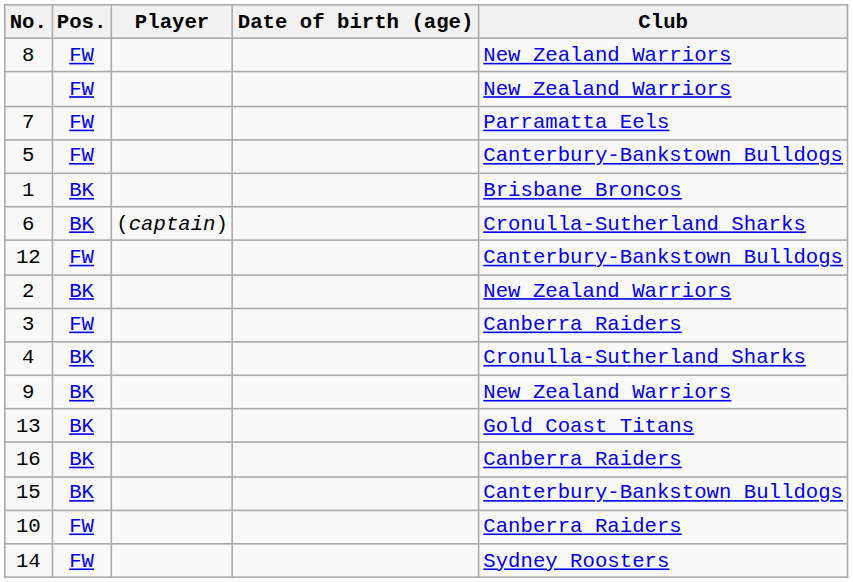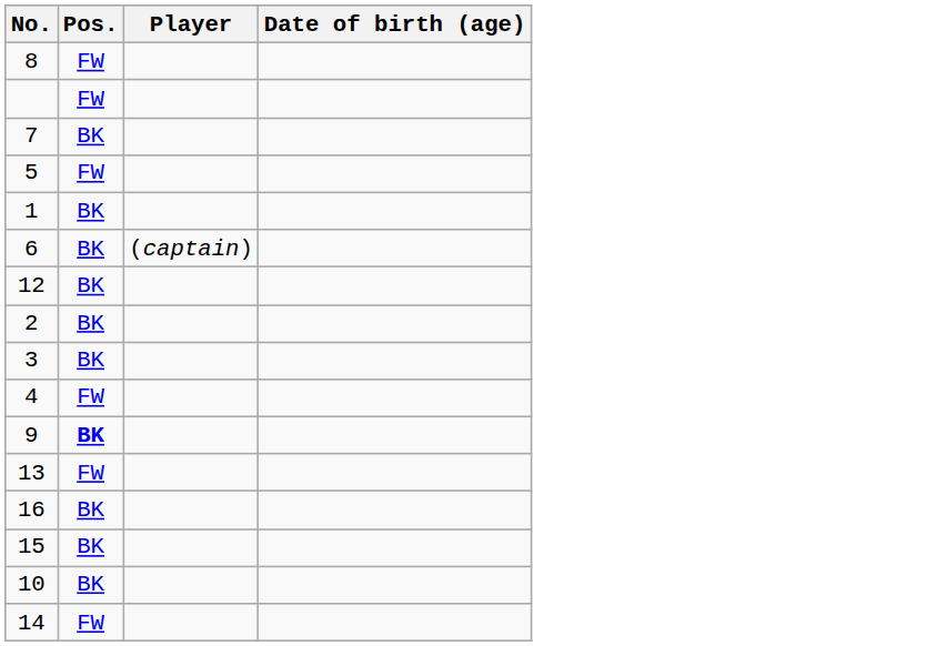- column: Club | New Zealand Warriors | New Zealand Warriors | Parramatta Eels | Canterbury-Bankstown Bulldogs | Brisbane Broncos | Cronulla-Sutherland Sharks | Canterbury-Bankstown Bulldogs | New Zealand Warriors | Canberra Raiders | Cronulla-Sutherland Sharks | New Zealand Warriors | Gold Coast Titans | Canberra Raiders | Canterbury-Bankstown Bulldogs | Canberra Raiders | Sydney Roosters
7 | Pos.: FW -> BK
12 | Pos.: FW -> BK
3 | Pos.: FW -> BK
4 | Pos.: BK -> FW
9 | Pos.: normal -> bold
13 | Pos.: BK -> FW
10 | Pos.: FW -> BK
